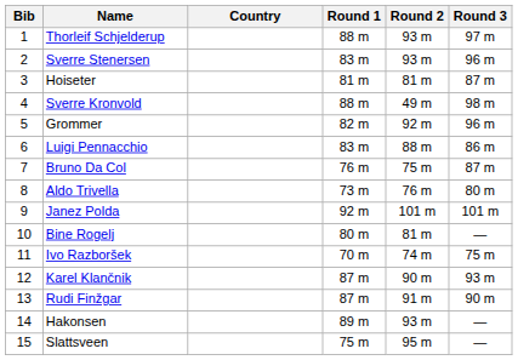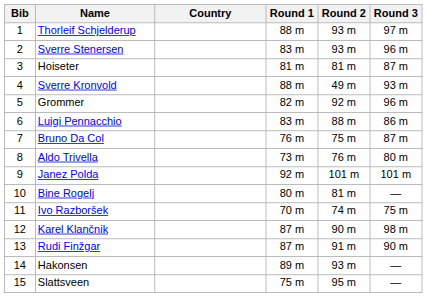Sverre Kronvold | Round 3: 98 m -> 93 m
Karel Klančnik | Round 3: 93 m -> 98 m
